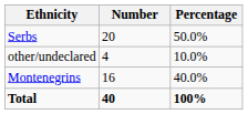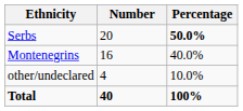Serbs | Percentage: normal -> bold
rows swapped: Montenegrins <-> other/undeclared
